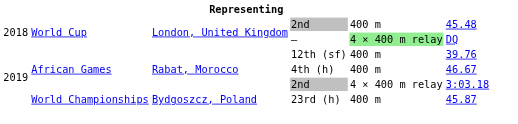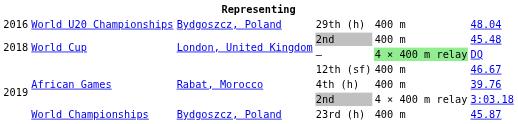+ row: 2016 | World U20 Championships | Bydgoszcz, Poland | 29th (h) | 400 m | 48.04
12th (sf) | column 6: 39.76 -> 46.67
4th (h) | column 6: 46.67 -> 39.76
